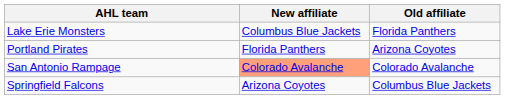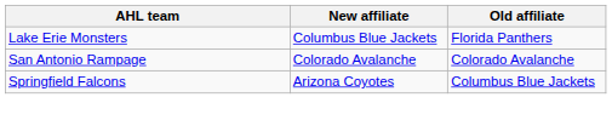- row: Portland Pirates | Florida Panthers | Arizona Coyotes
San Antonio Rampage | New affiliate: lightsalmon background -> no background
